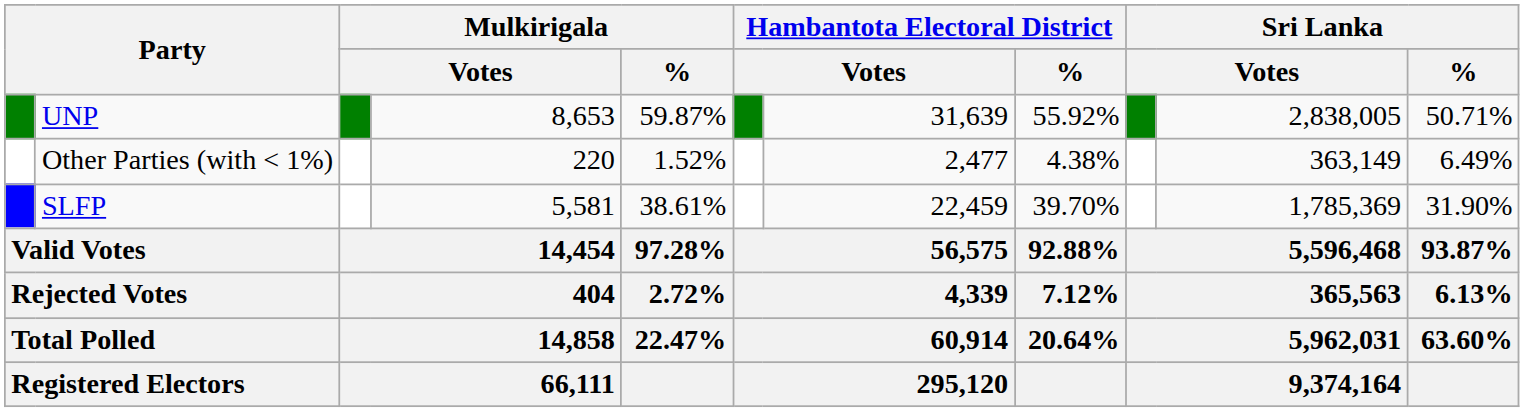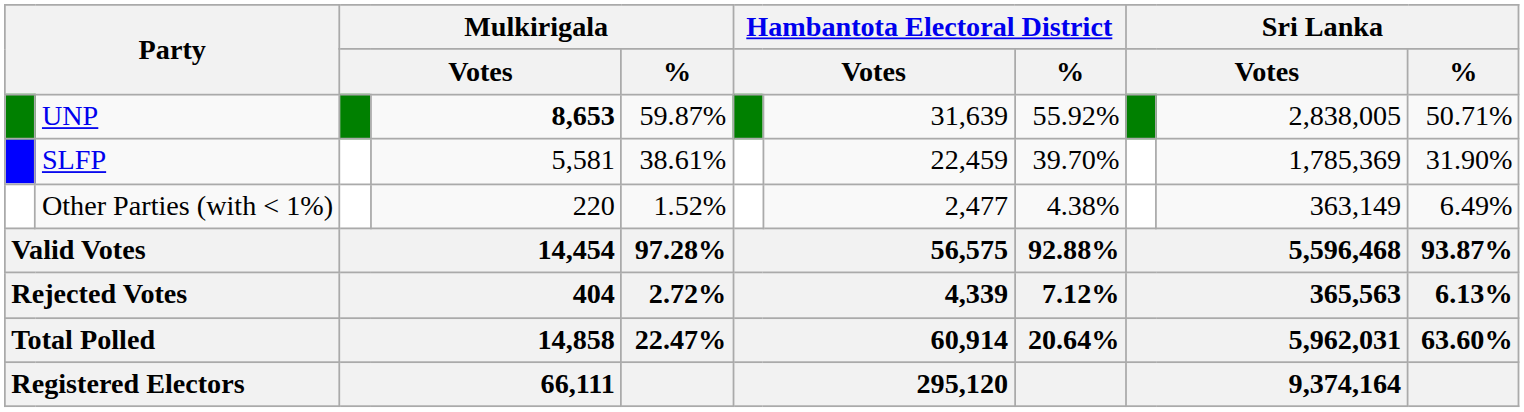UNP | column 4: normal -> bold
rows swapped: SLFP <-> Other Parties (with < 1%)
